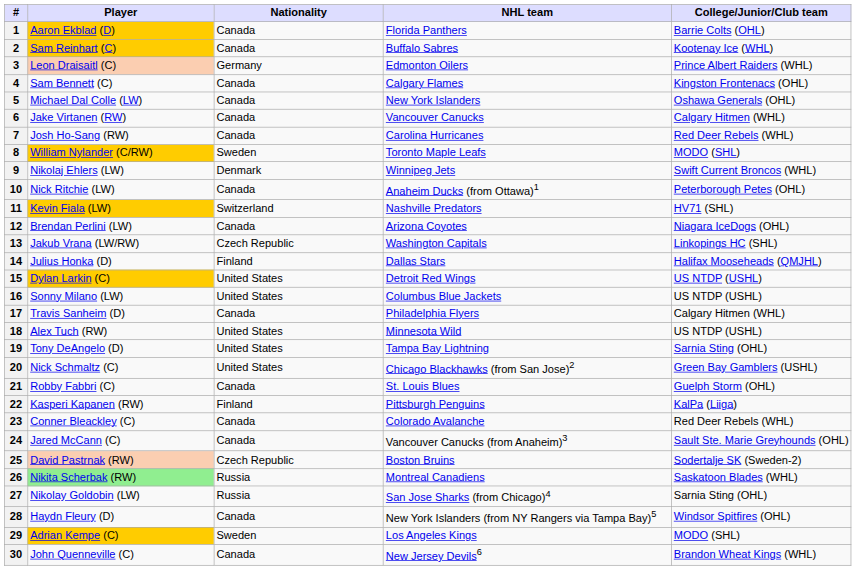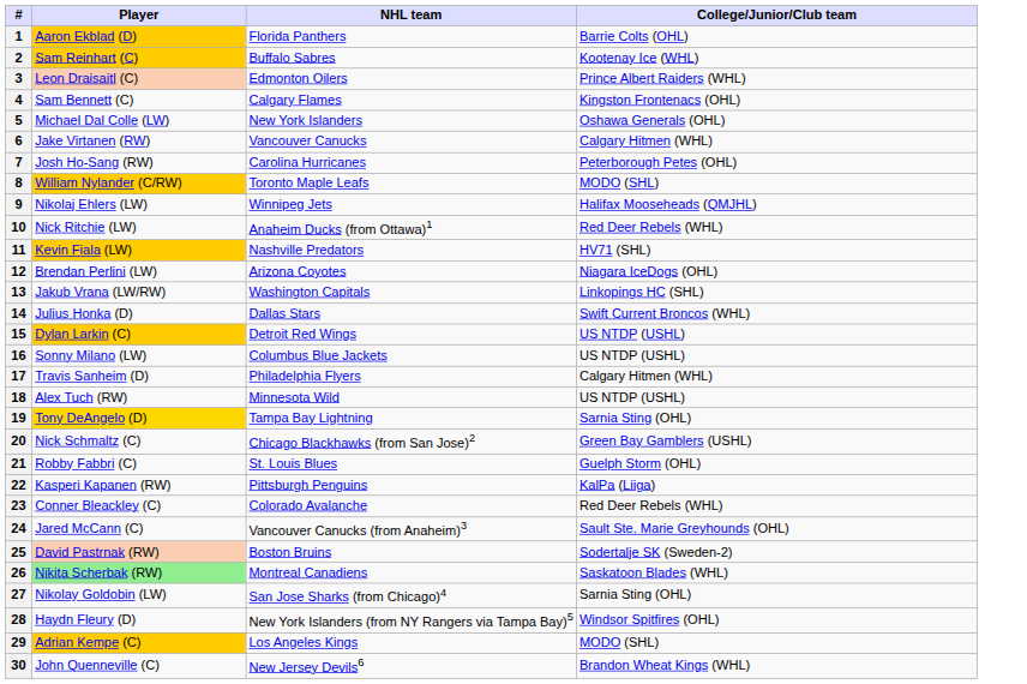- column: Nationality | Canada | Canada | Germany | Canada | Canada | Canada | Canada | Sweden | Denmark | Canada | Switzerland | Canada | Czech Republic | Finland | United States | United States | Canada | United States | United States | United States | Canada | Finland | Canada | Canada | Czech Republic | Russia | Russia | Canada | Sweden | Canada
7 | College/Junior/Club team: Red Deer Rebels (WHL) -> Peterborough Petes (OHL)
9 | College/Junior/Club team: Swift Current Broncos (WHL) -> Halifax Mooseheads (QMJHL)
10 | College/Junior/Club team: Peterborough Petes (OHL) -> Red Deer Rebels (WHL)
14 | College/Junior/Club team: Halifax Mooseheads (QMJHL) -> Swift Current Broncos (WHL)
19 | Player: no background -> gold background
